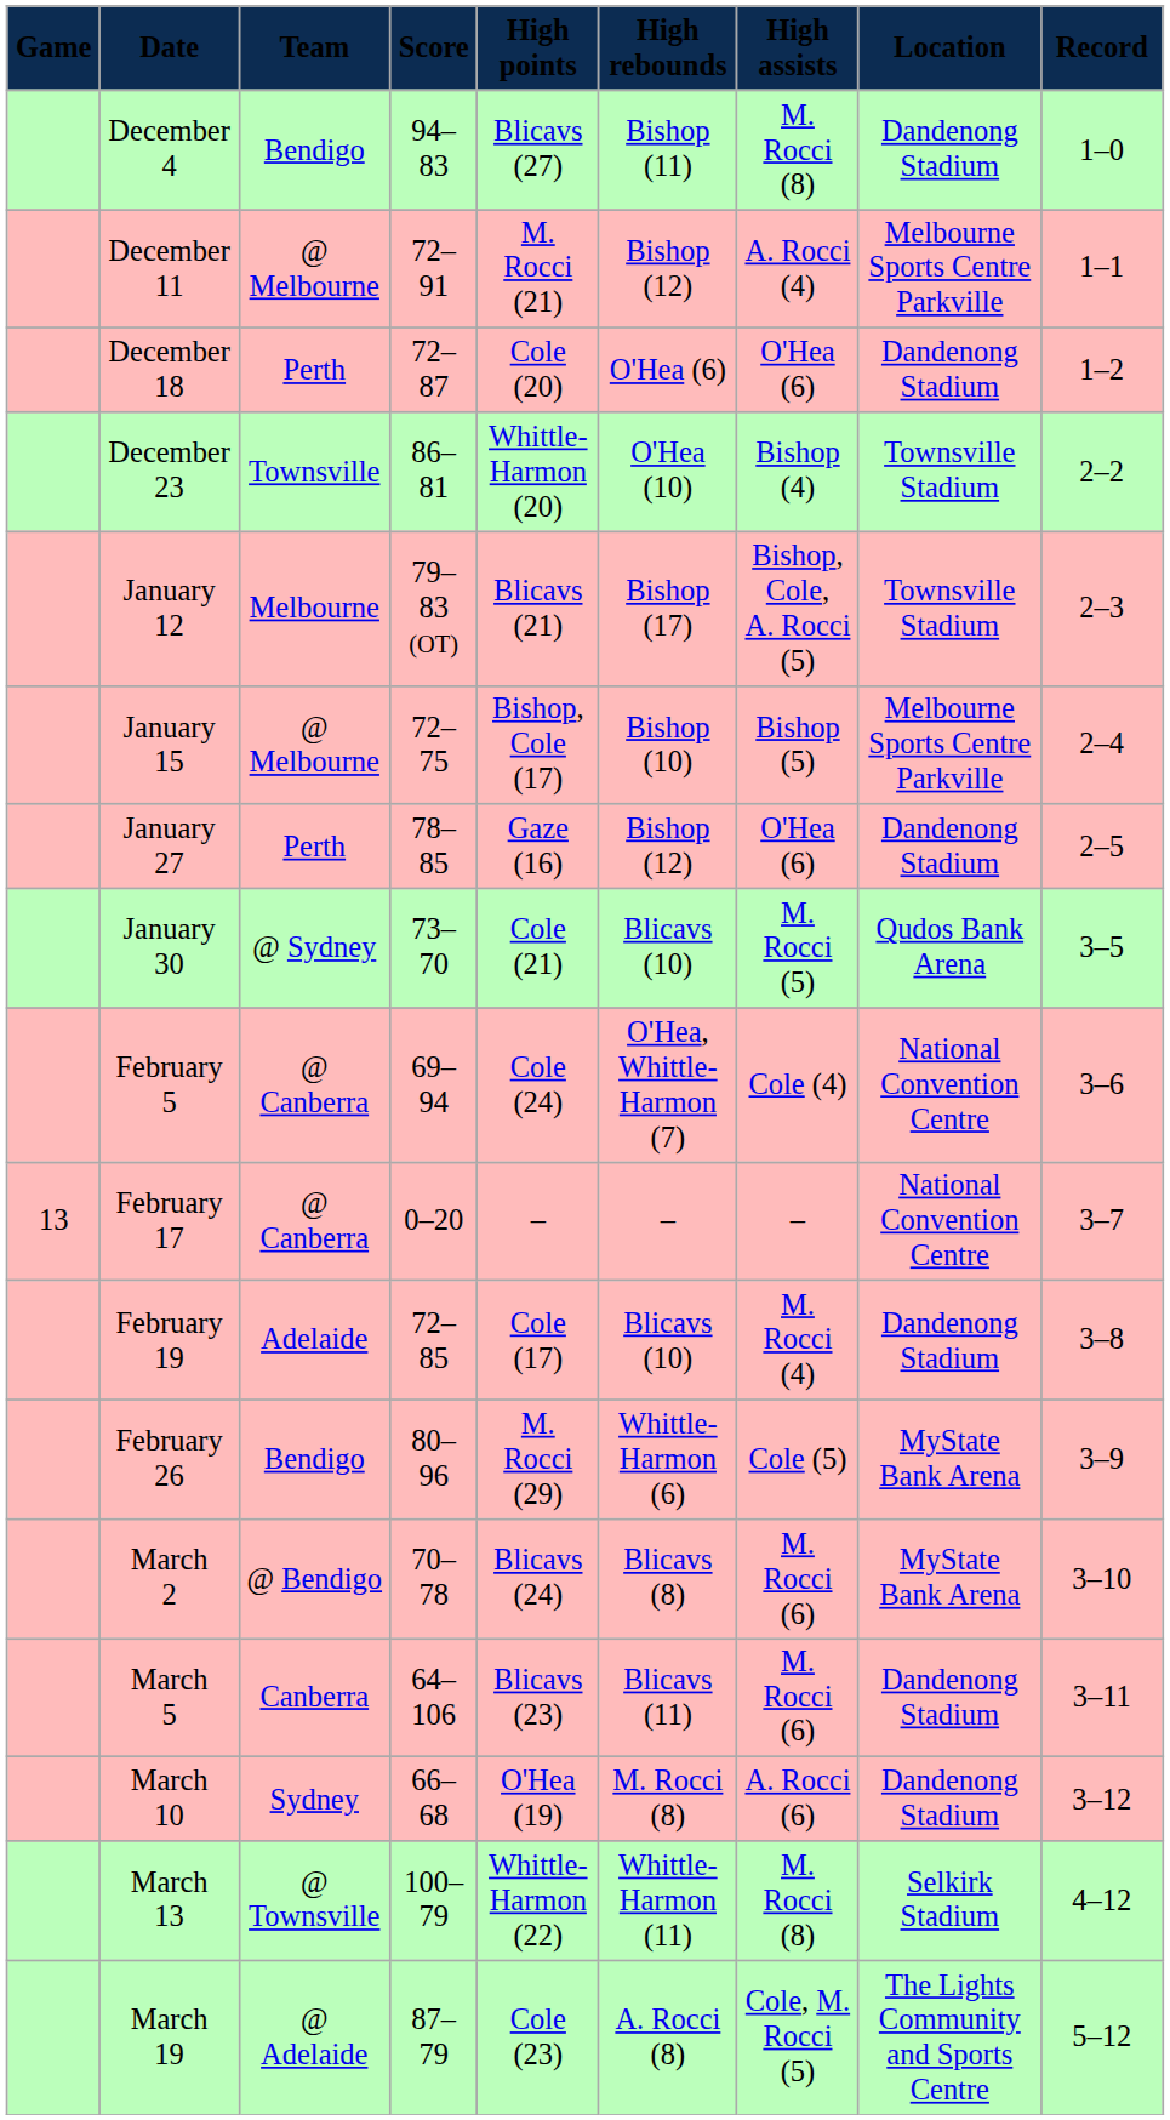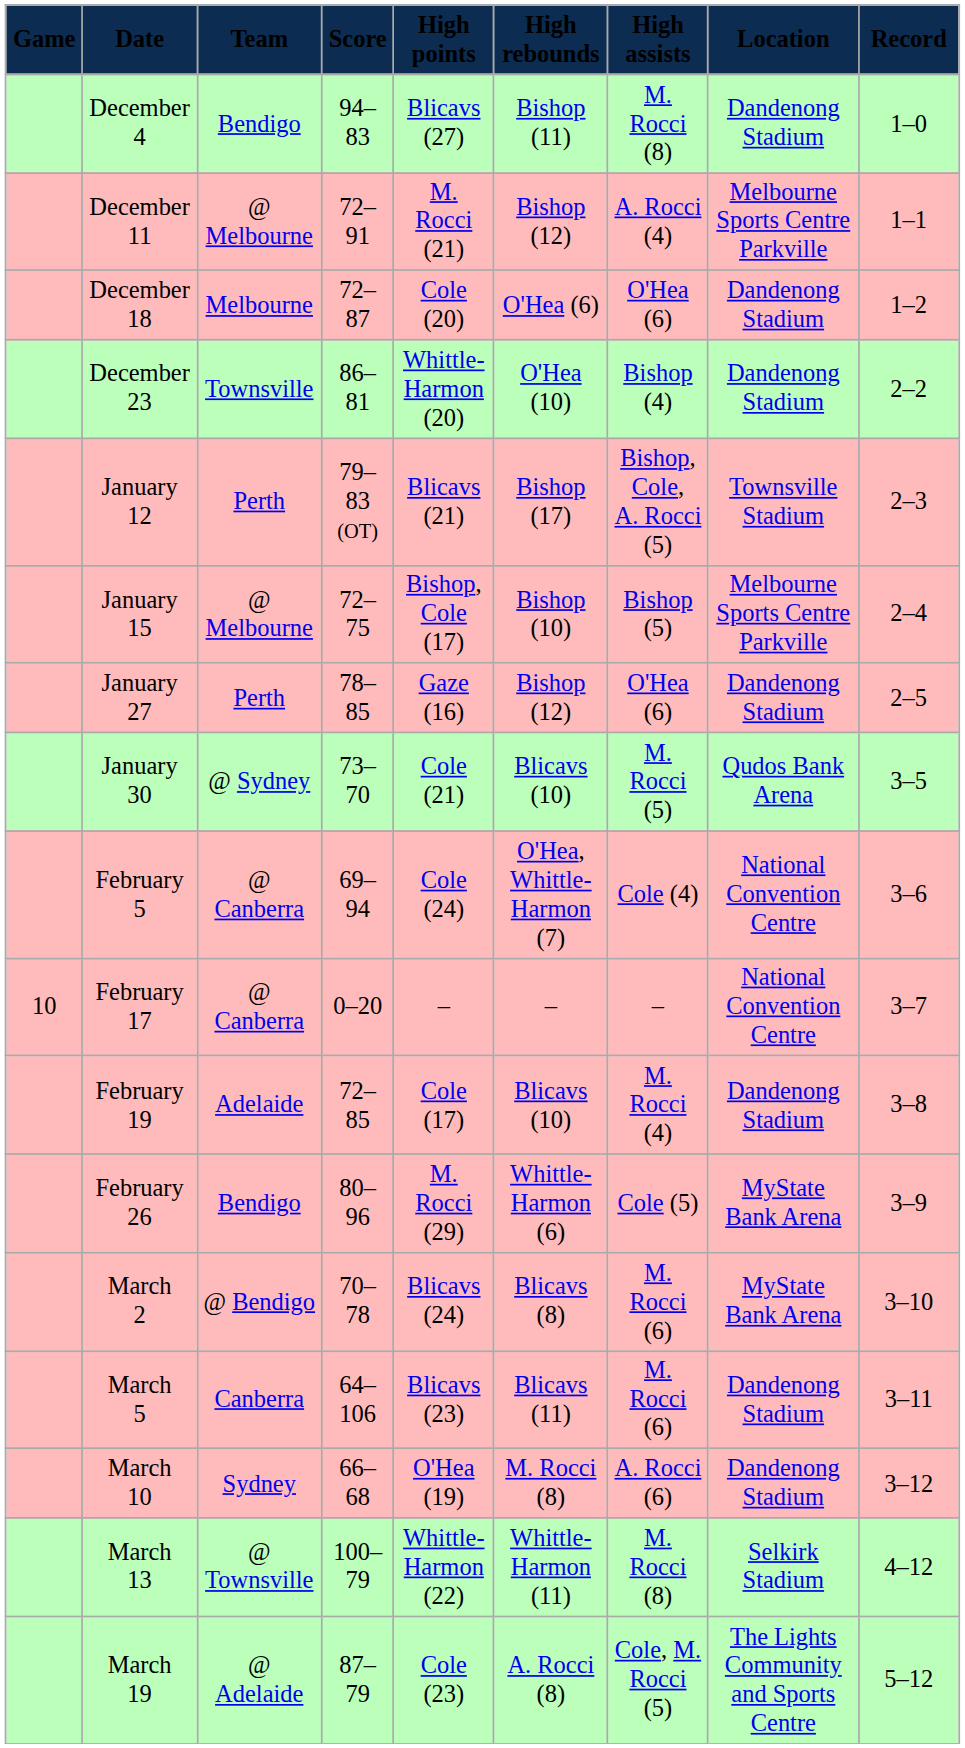December 18 | Team: Perth -> Melbourne
December 23 | Location: Townsville Stadium -> Dandenong Stadium
January 12 | Team: Melbourne -> Perth
February 17 | Game: 13 -> 10
